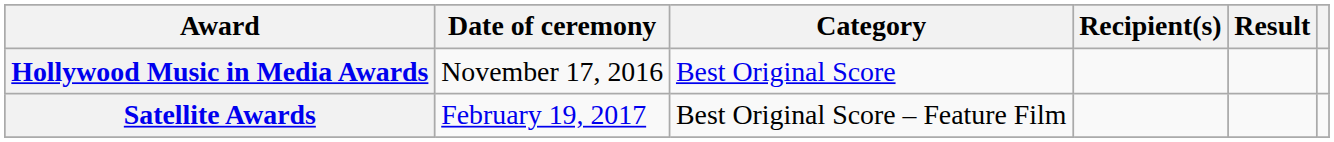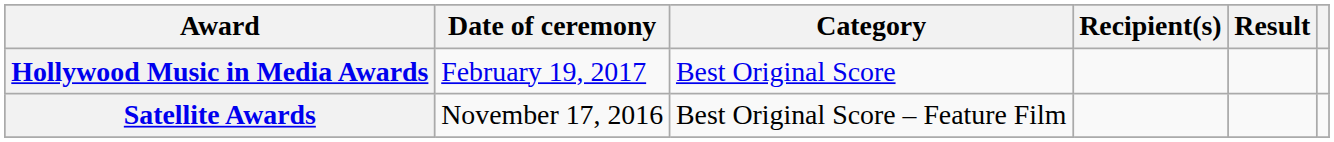Hollywood Music in Media Awards | Date of ceremony: November 17, 2016 -> February 19, 2017
Satellite Awards | Date of ceremony: February 19, 2017 -> November 17, 2016
